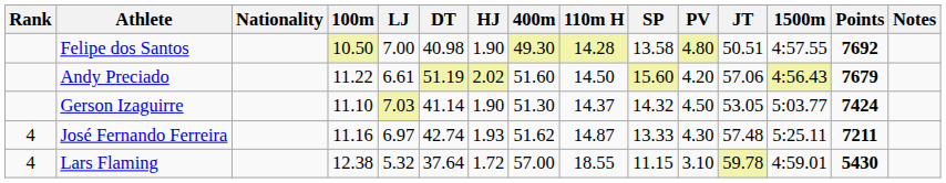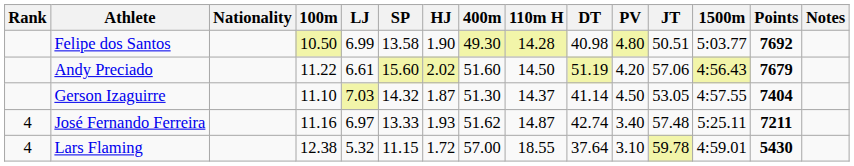columns swapped: SP <-> DT
Felipe dos Santos | LJ: 7.00 -> 6.99
Felipe dos Santos | 1500m: 4:57.55 -> 5:03.77
Gerson Izaguirre | HJ: 1.90 -> 1.87
Gerson Izaguirre | 1500m: 5:03.77 -> 4:57.55
Gerson Izaguirre | Points: 7424 -> 7404
José Fernando Ferreira | PV: 4.30 -> 3.40
